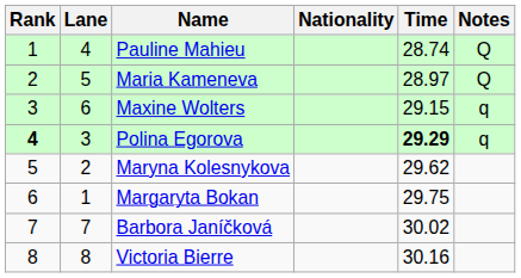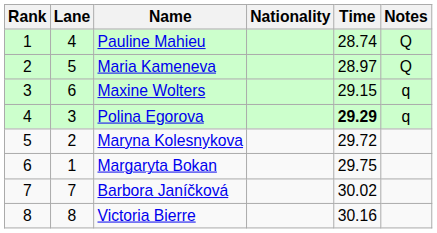Polina Egorova | Rank: bold -> normal
Maryna Kolesnykova | Time: 29.62 -> 29.72
